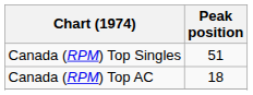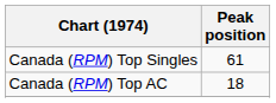Canada (RPM) Top Singles | Peak position: 51 -> 61
